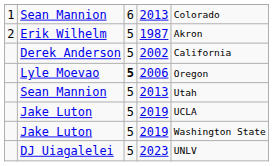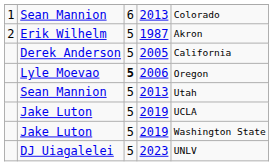Derek Anderson | column 4: 2002 -> 2005
